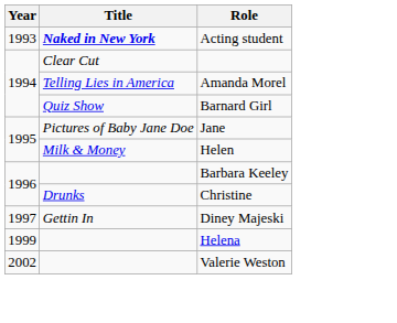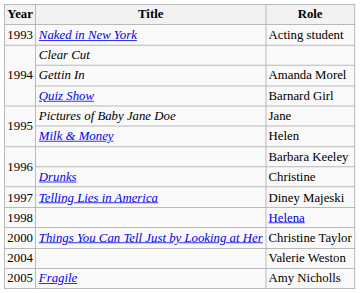Acting student | Title: bold -> normal
Amanda Morel | Title: Telling Lies in America -> Gettin In
Diney Majeski | Title: Gettin In -> Telling Lies in America
Helena | Year: 1999 -> 1998
+ row: 2000 | Things You Can Tell Just by Looking at Her | Christine Taylor
Valerie Weston | Year: 2002 -> 2004
+ row: 2005 | Fragile | Amy Nicholls
